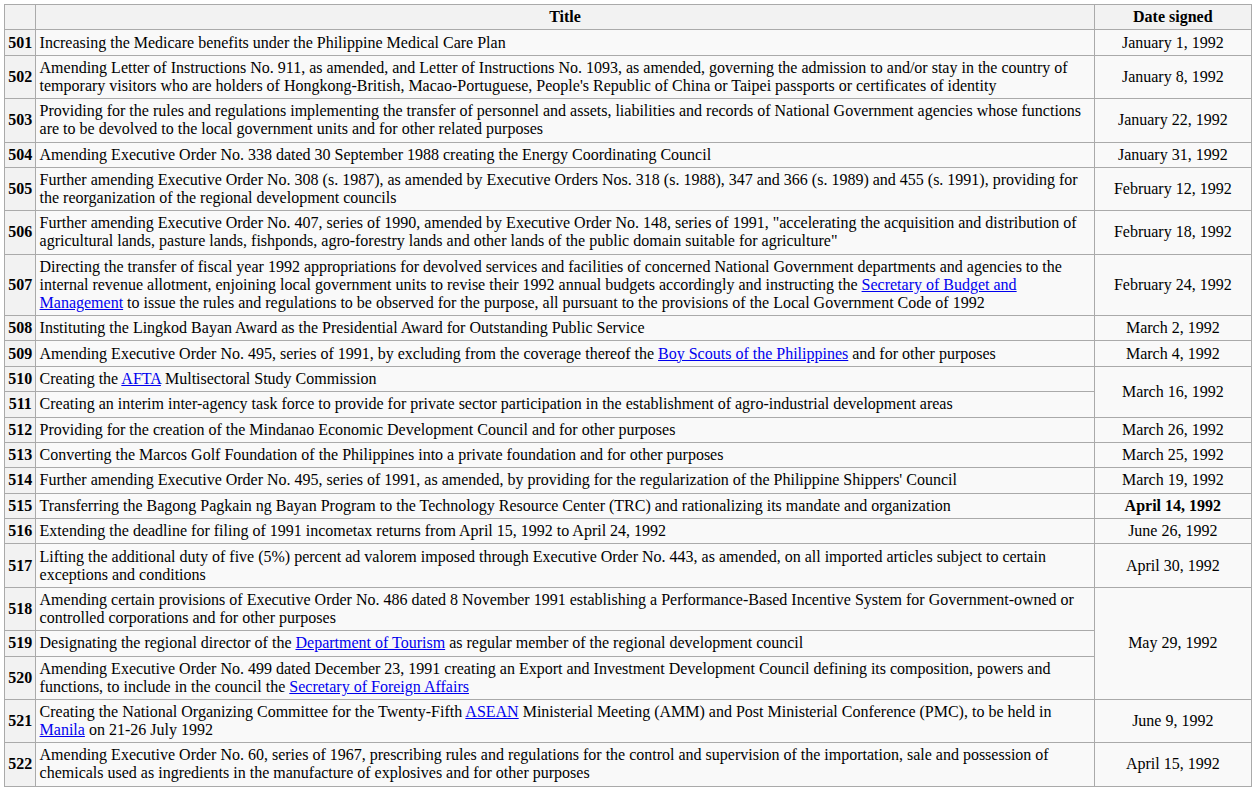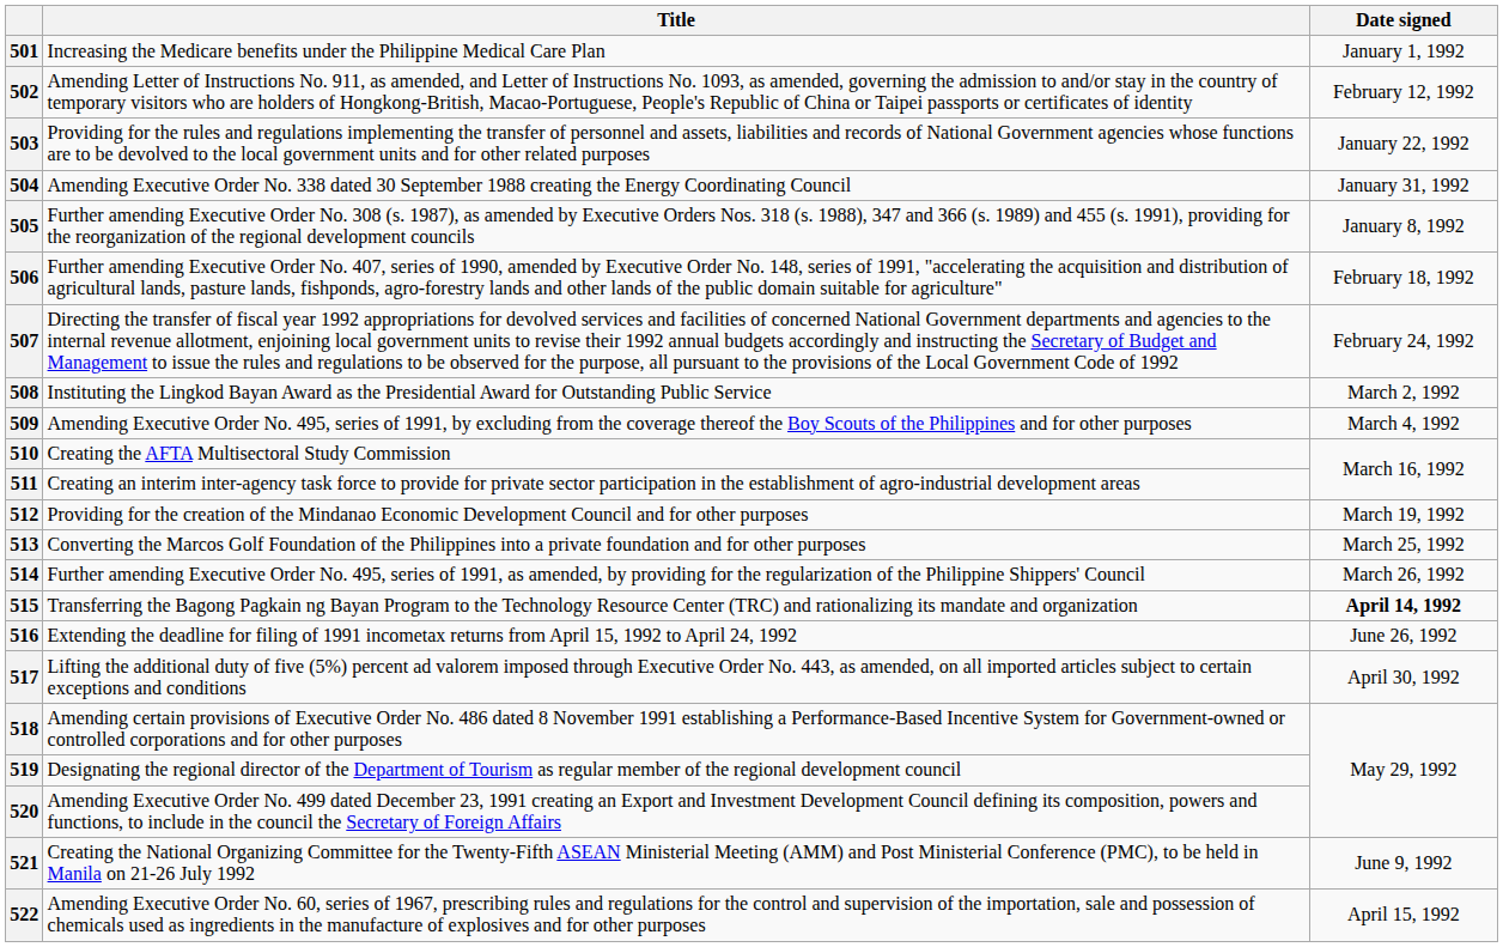502 | Date signed: January 8, 1992 -> February 12, 1992
505 | Date signed: February 12, 1992 -> January 8, 1992
512 | Date signed: March 26, 1992 -> March 19, 1992
514 | Date signed: March 19, 1992 -> March 26, 1992
